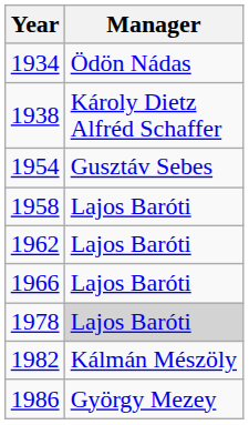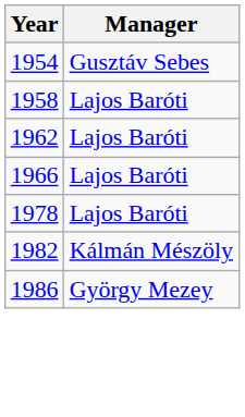- row: 1934 | Ödön Nádas
- row: 1938 | Károly Dietz Alfréd Schaffer
1978 | Manager: lightgrey background -> no background
